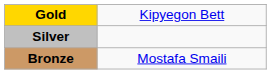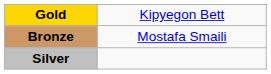rows swapped: Silver <-> Bronze
